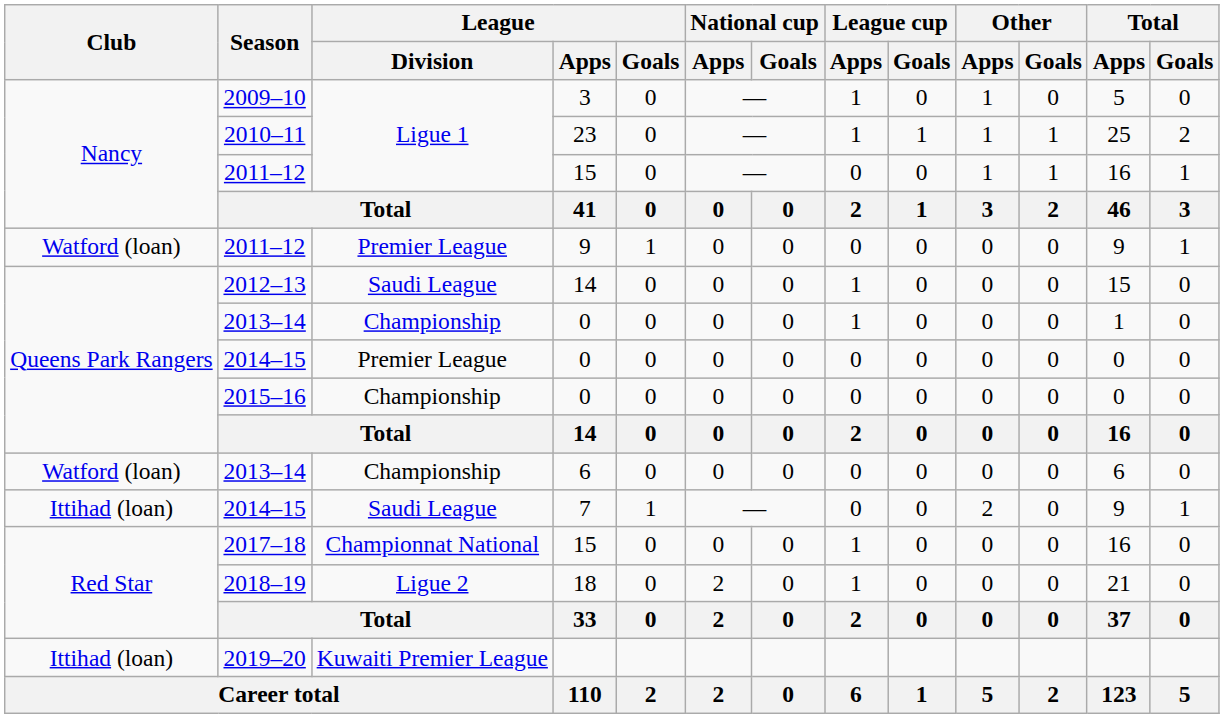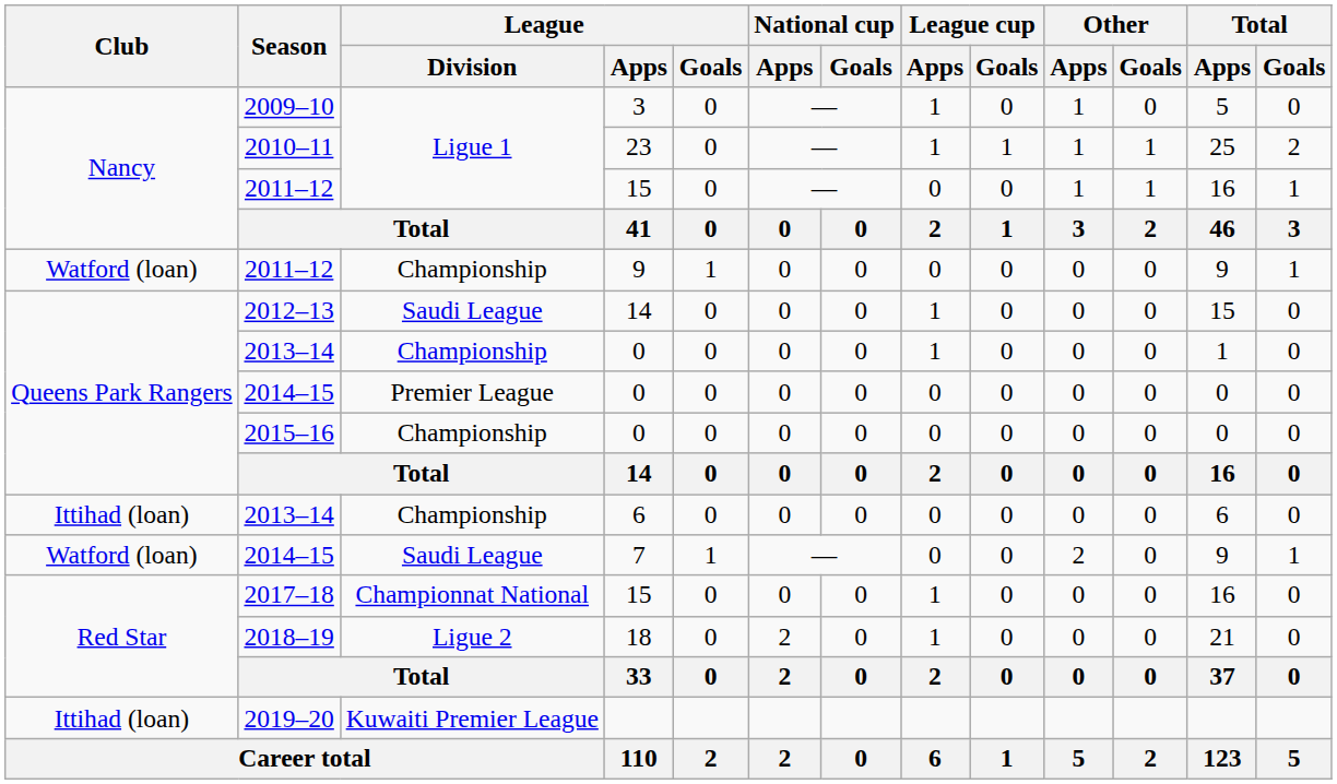2011–12 / 9 | League / Division: Premier League -> Championship
2013–14 / 6 | Club: Watford (loan) -> Ittihad (loan)
2014–15 / 7 | Club: Ittihad (loan) -> Watford (loan)
